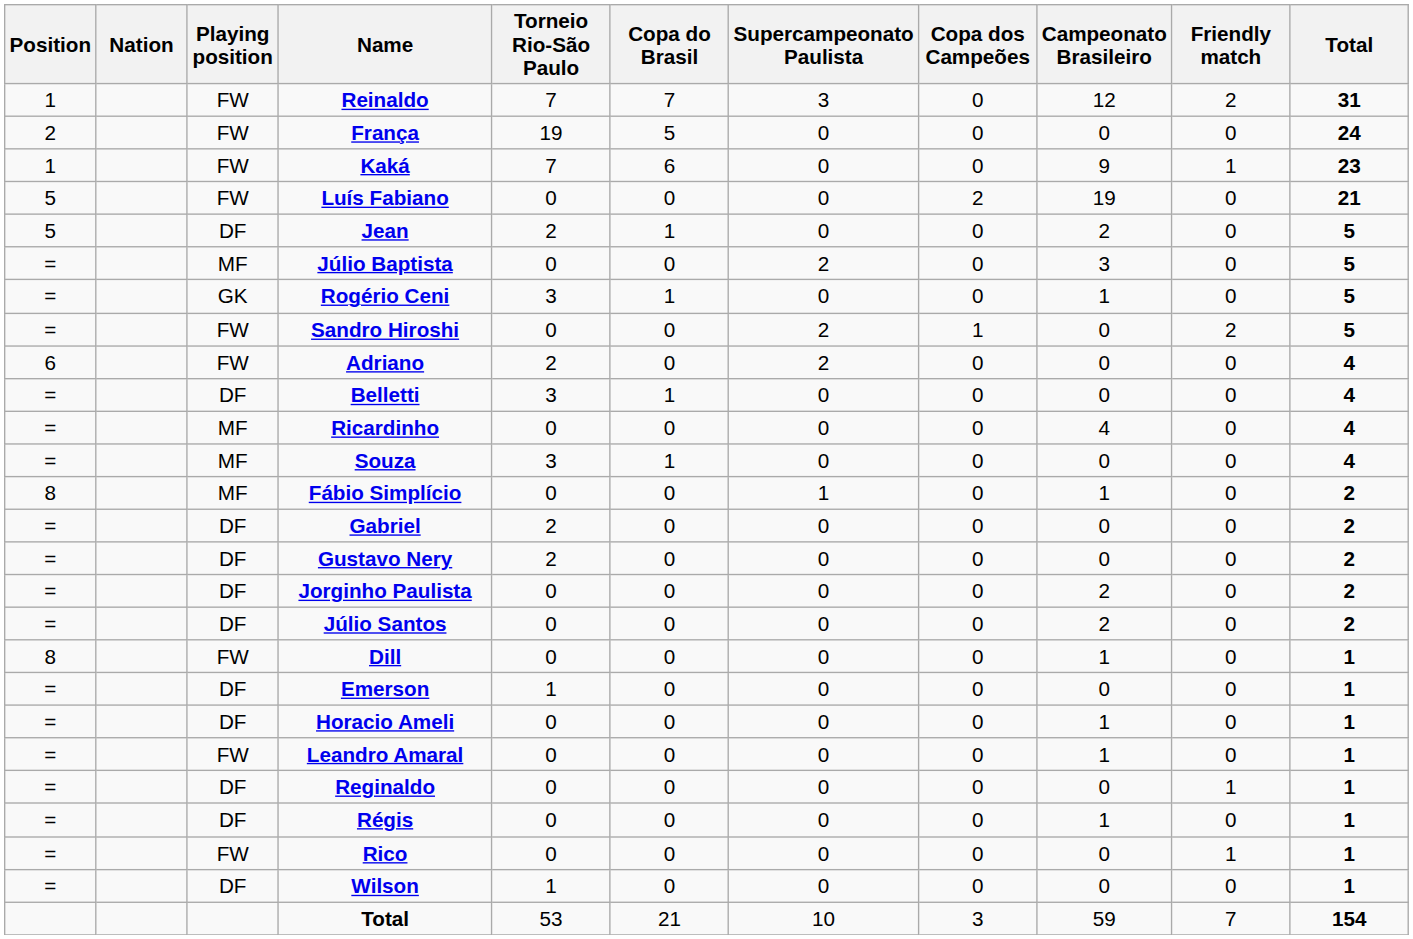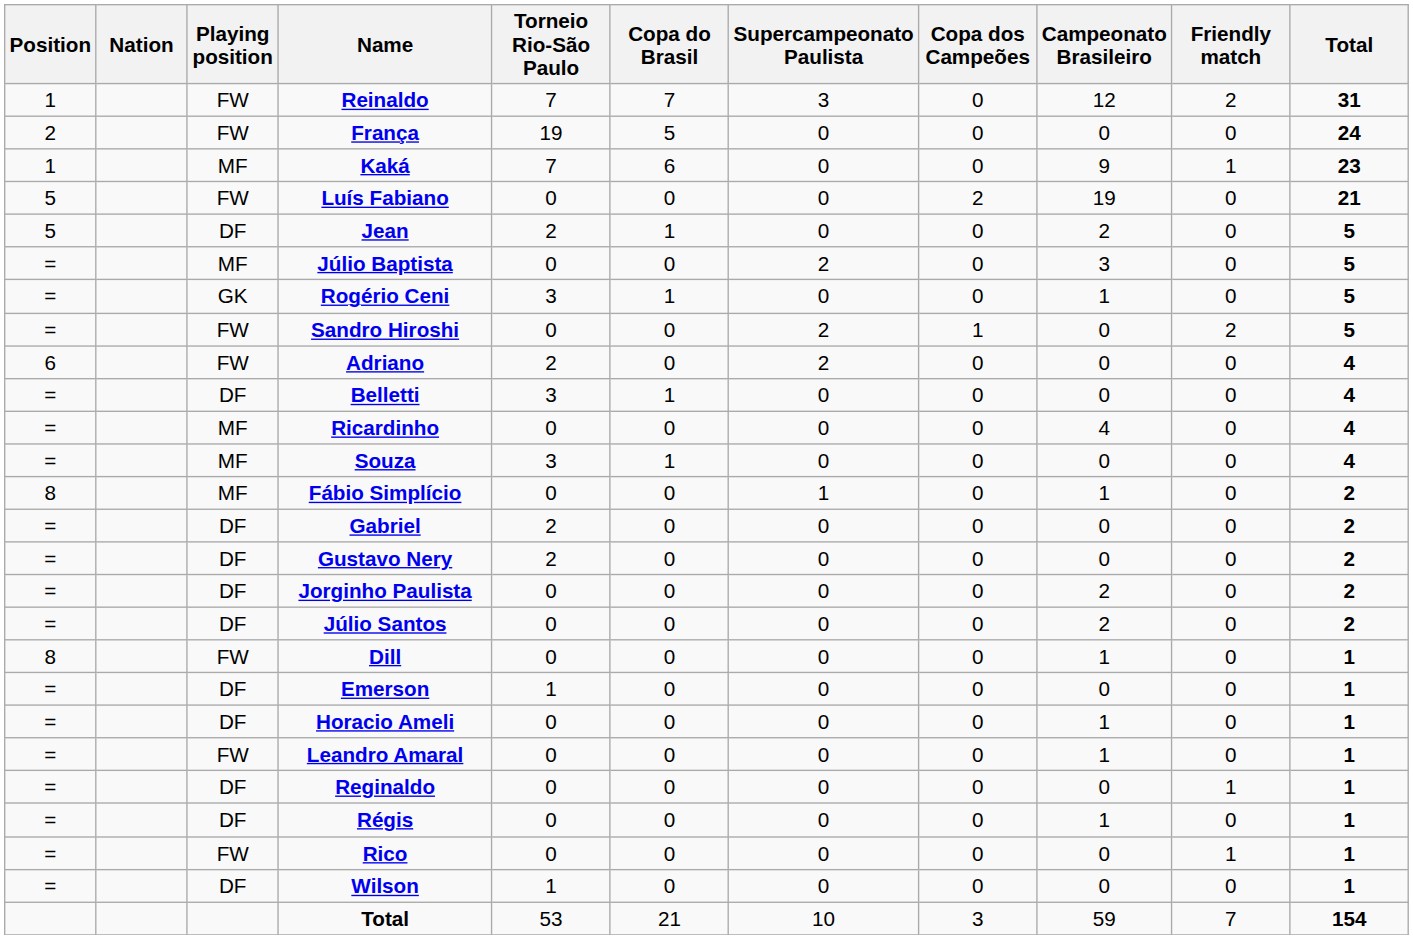Kaká | Playing position: FW -> MF
